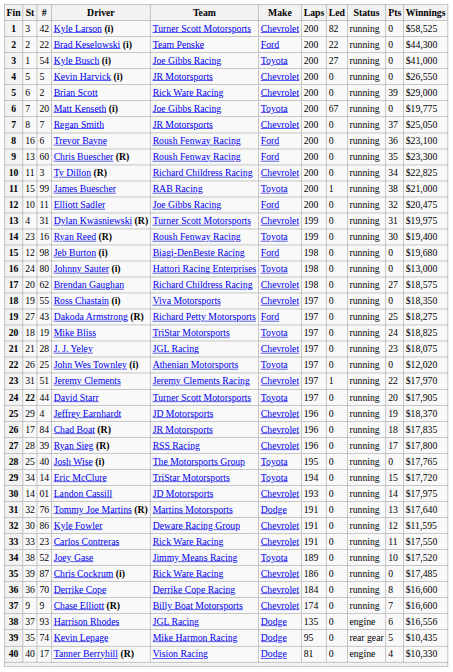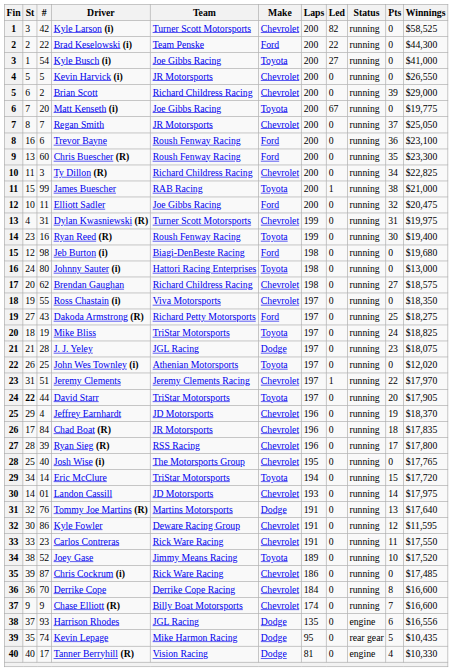Brian Scott | Team: Rick Ware Racing -> Richard Childress Racing
J. J. Yeley | Make: Chevrolet -> Dodge
David Starr | Team: Turner Scott Motorsports -> TriStar Motorsports
Josh Wise (i) | Make: Toyota -> Chevrolet
